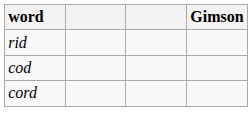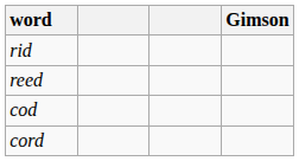+ row: reed
